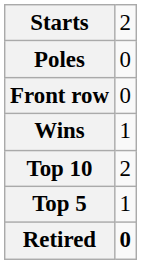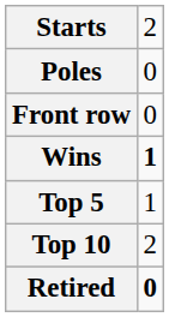Wins | column 2: normal -> bold
rows swapped: Top 5 <-> Top 10
